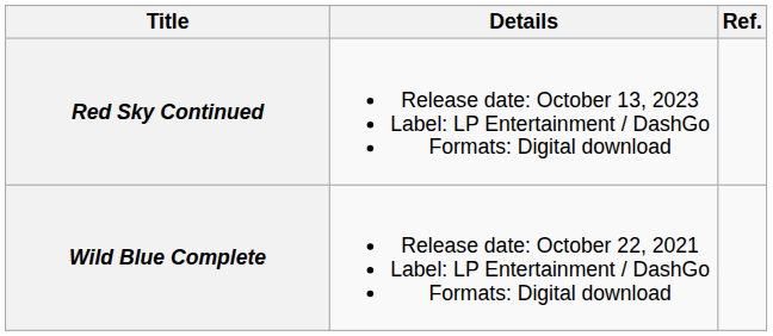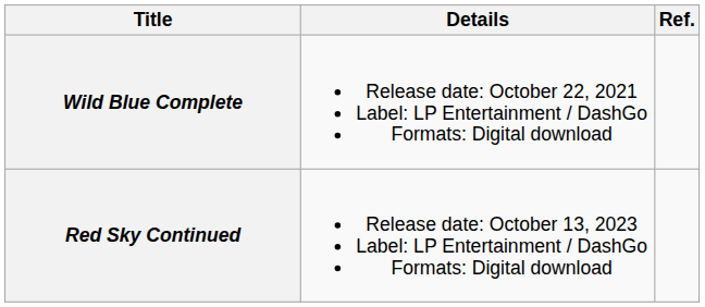rows swapped: Wild Blue Complete <-> Red Sky Continued
